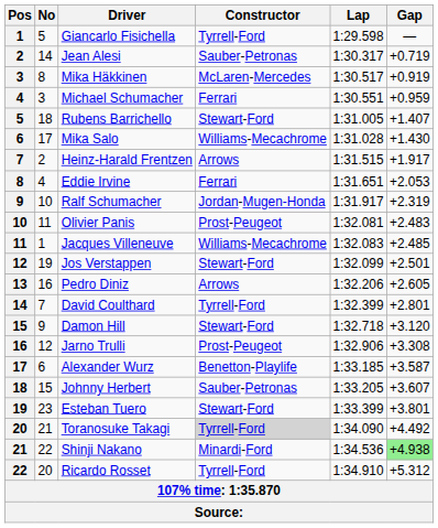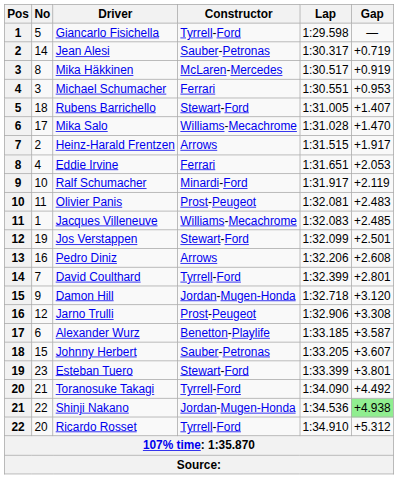Michael Schumacher | Gap: +0.959 -> +0.953
Mika Salo | Gap: +1.430 -> +1.470
Ralf Schumacher | Constructor: Jordan-Mugen-Honda -> Minardi-Ford
Ralf Schumacher | Gap: +2.319 -> +2.119
Pedro Diniz | Gap: +2.605 -> +2.608
Damon Hill | Constructor: Stewart-Ford -> Jordan-Mugen-Honda
Toranosuke Takagi | Constructor: lightgrey background -> no background
Shinji Nakano | Constructor: Minardi-Ford -> Jordan-Mugen-Honda
